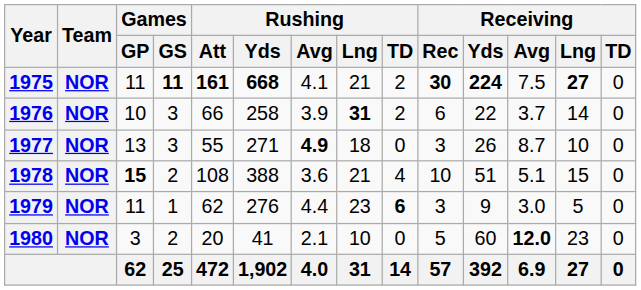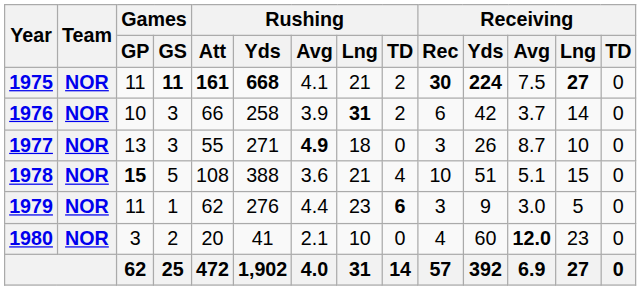1976 | Receiving / Yds: 22 -> 42
1978 | Games / GS: 2 -> 5
1980 | Receiving / Rec: 5 -> 4
